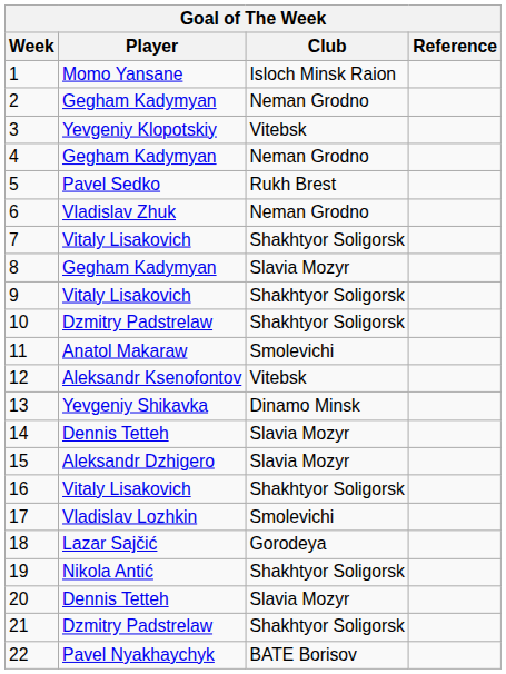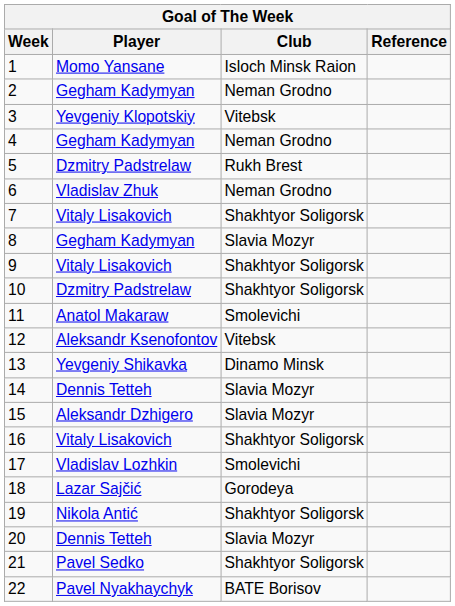5 | Player: Pavel Sedko -> Dzmitry Padstrelaw
21 | Player: Dzmitry Padstrelaw -> Pavel Sedko
